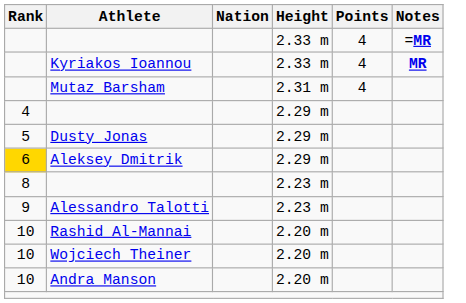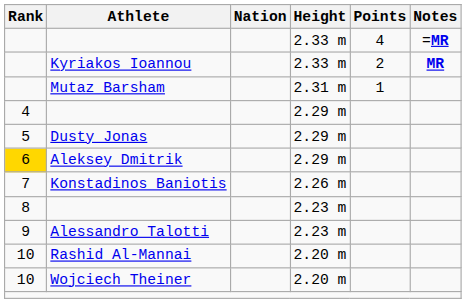Kyriakos Ioannou | Points: 4 -> 2
Mutaz Barsham | Points: 4 -> 1
+ row: 7 | Konstadinos Baniotis | 2.26 m
- row: 10 | Andra Manson | 2.20 m
